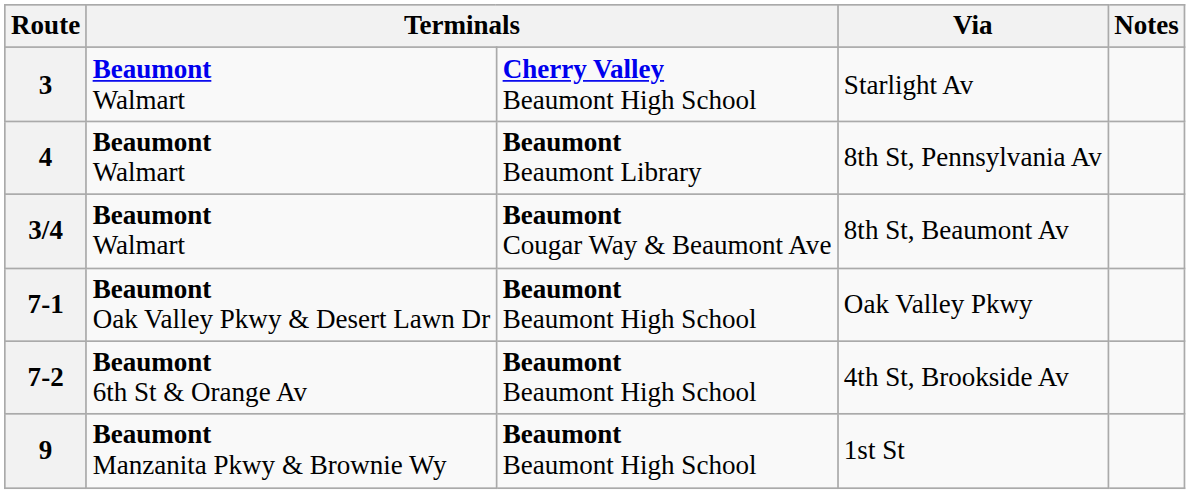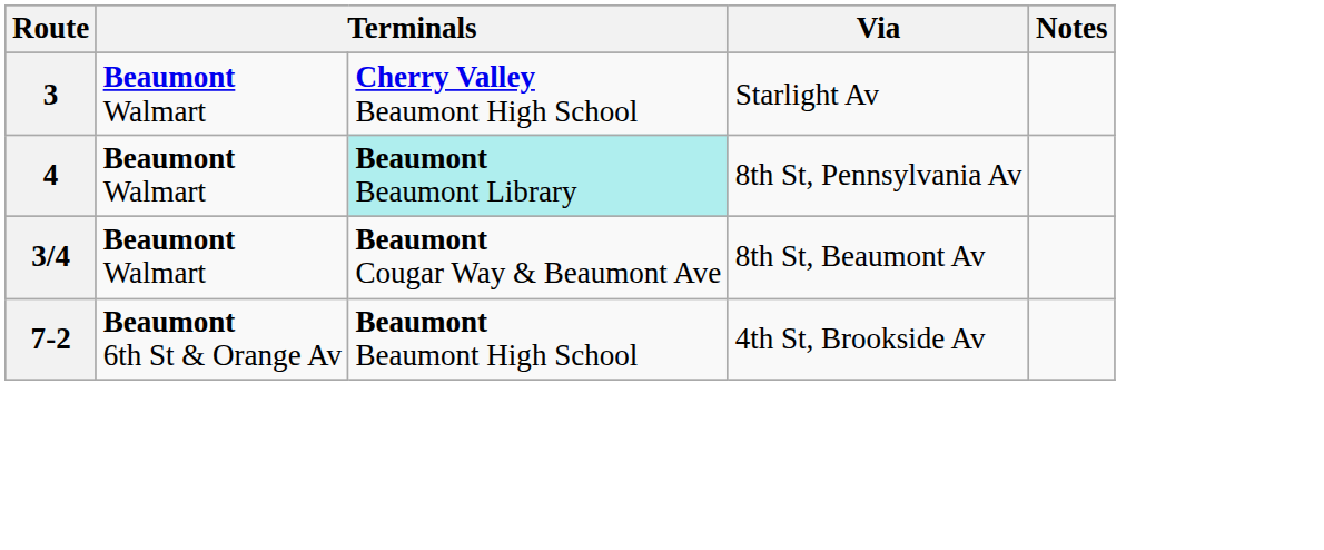4 | column 3: no background -> paleturquoise background
- row: 7-1 | Beaumont Oak Valley Pkwy & Desert Lawn Dr | Beaumont Beaumont High School | Oak Valley Pkwy
- row: 9 | Beaumont Manzanita Pkwy & Brownie Wy | Beaumont Beaumont High School | 1st St
